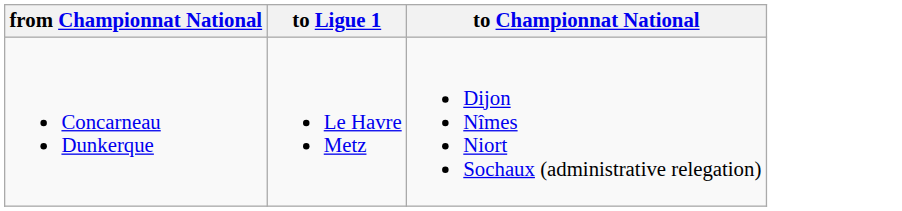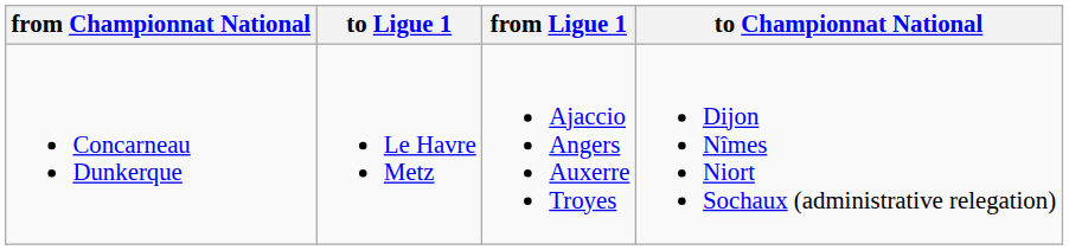+ column: from Ligue 1 | Ajaccio Angers Auxerre Troyes
